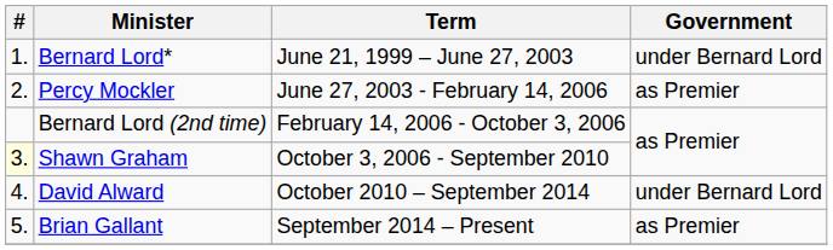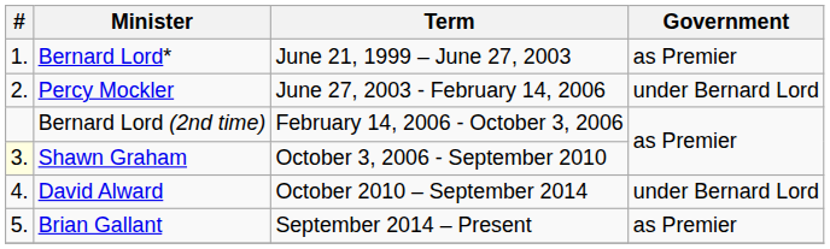Bernard Lord* | Government: under Bernard Lord -> as Premier
Percy Mockler | Government: as Premier -> under Bernard Lord
